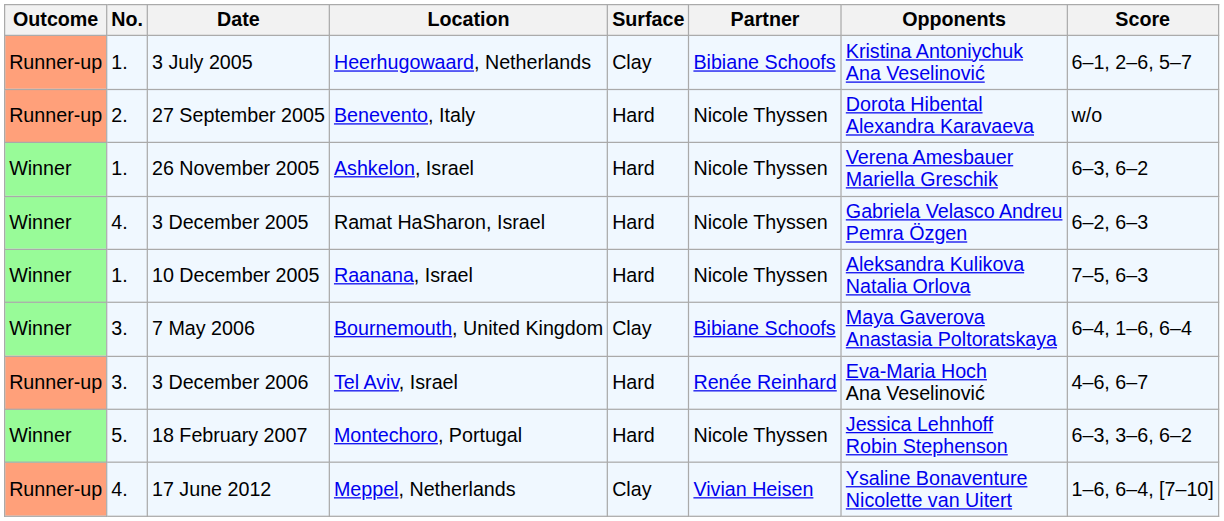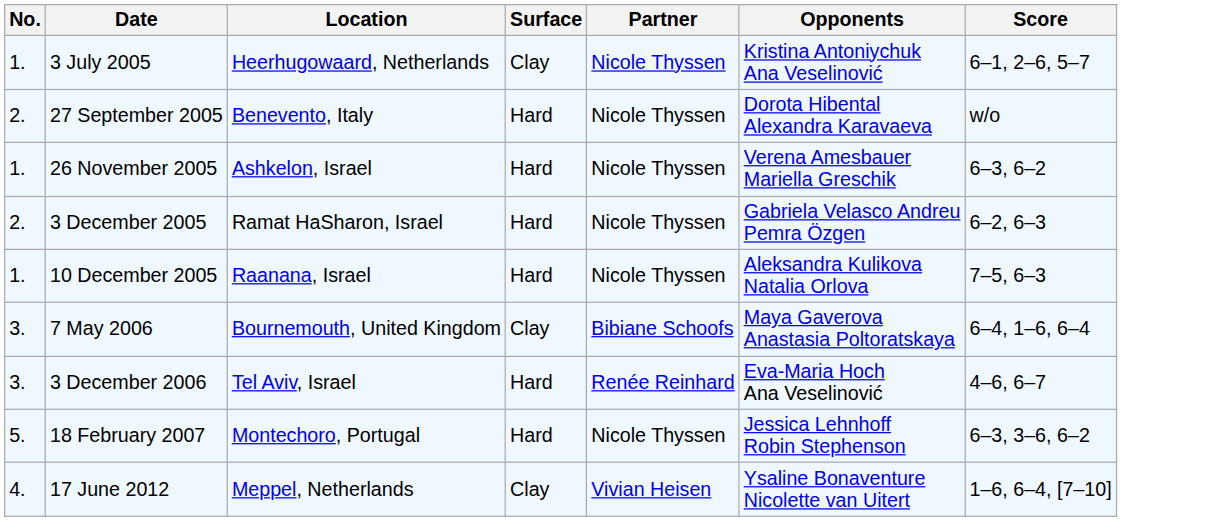- column: Outcome | Runner-up | Runner-up | Winner | Winner | Winner | Winner | Runner-up | Winner | Runner-up
3 July 2005 | Partner: Bibiane Schoofs -> Nicole Thyssen
3 December 2005 | No.: 4. -> 2.
